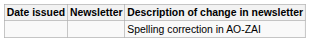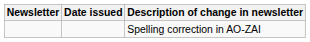columns swapped: Newsletter <-> Date issued
